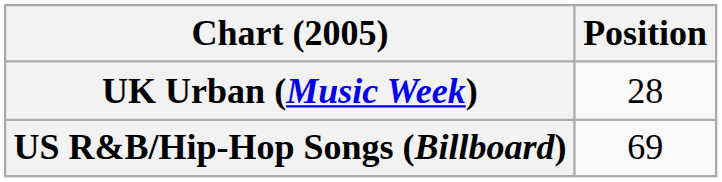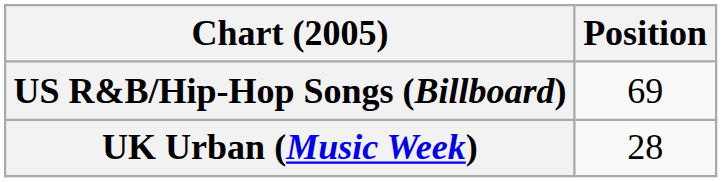rows swapped: UK Urban (Music Week) <-> US R&B/Hip-Hop Songs (Billboard)
